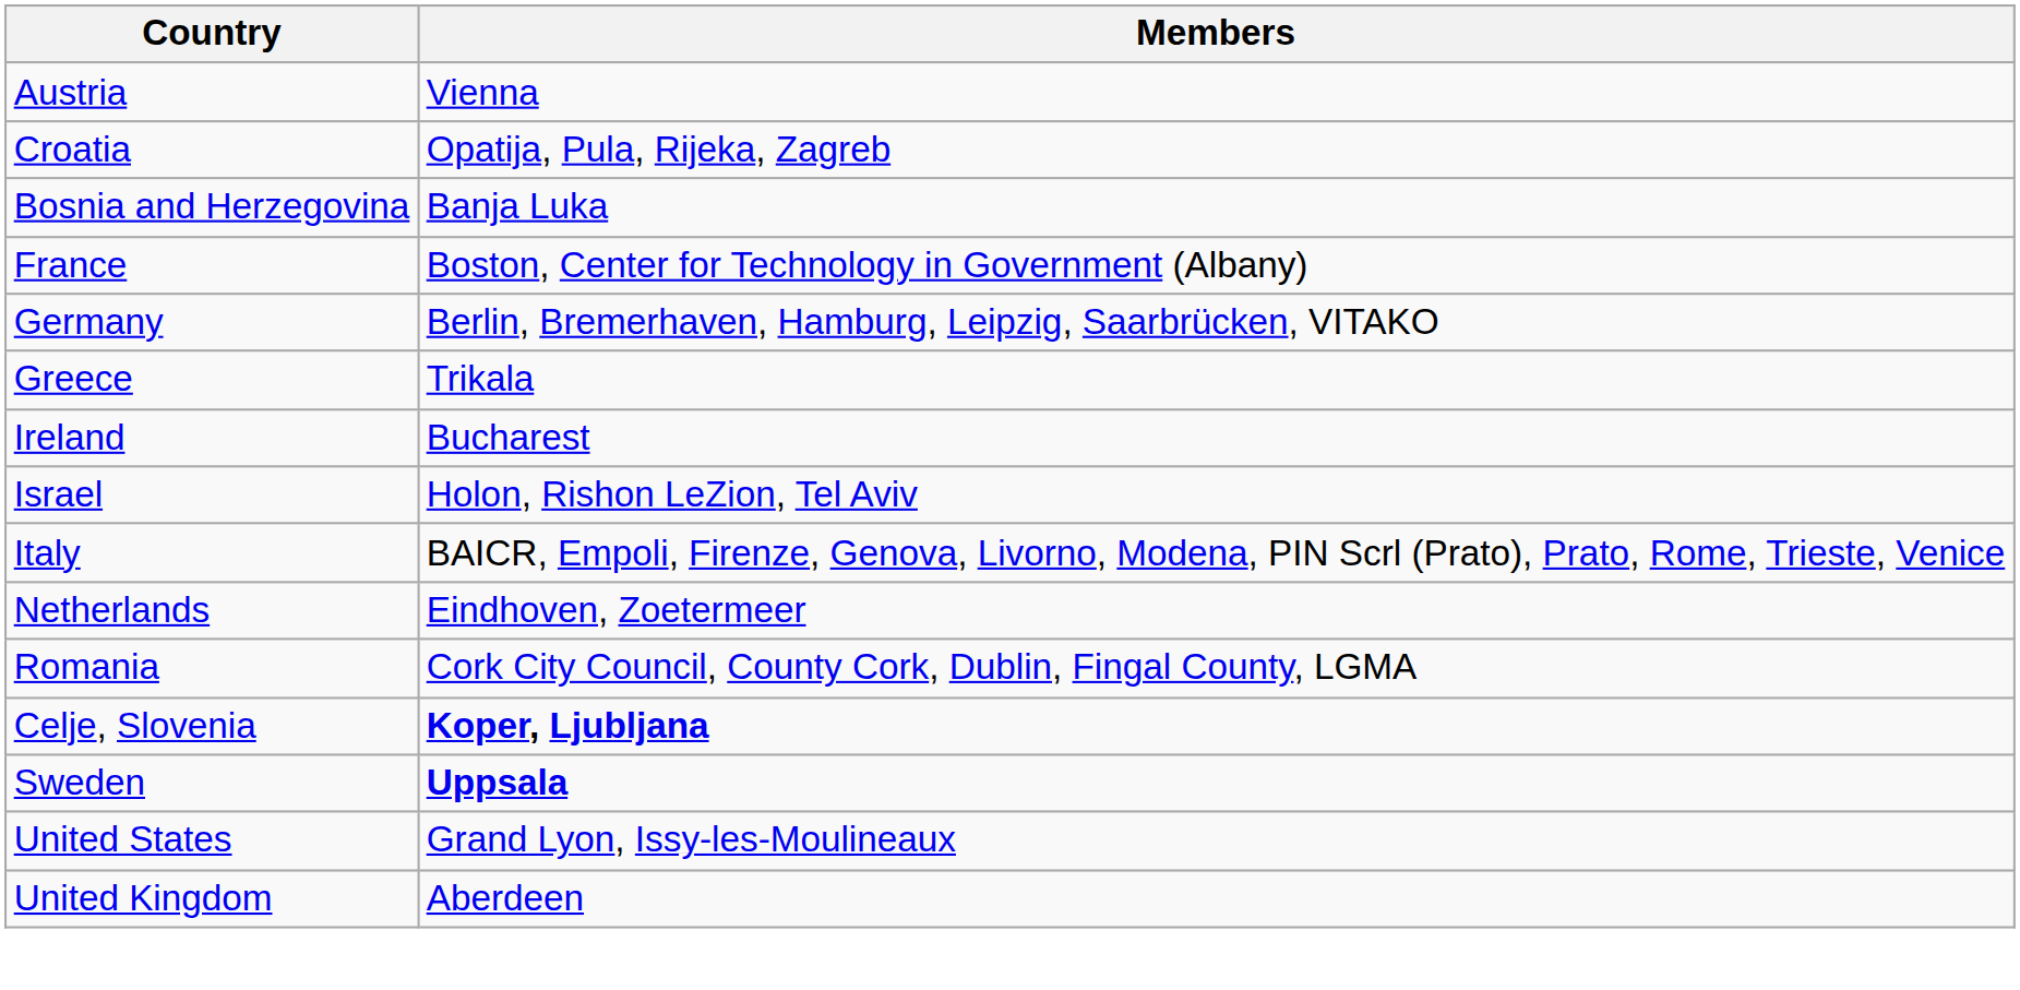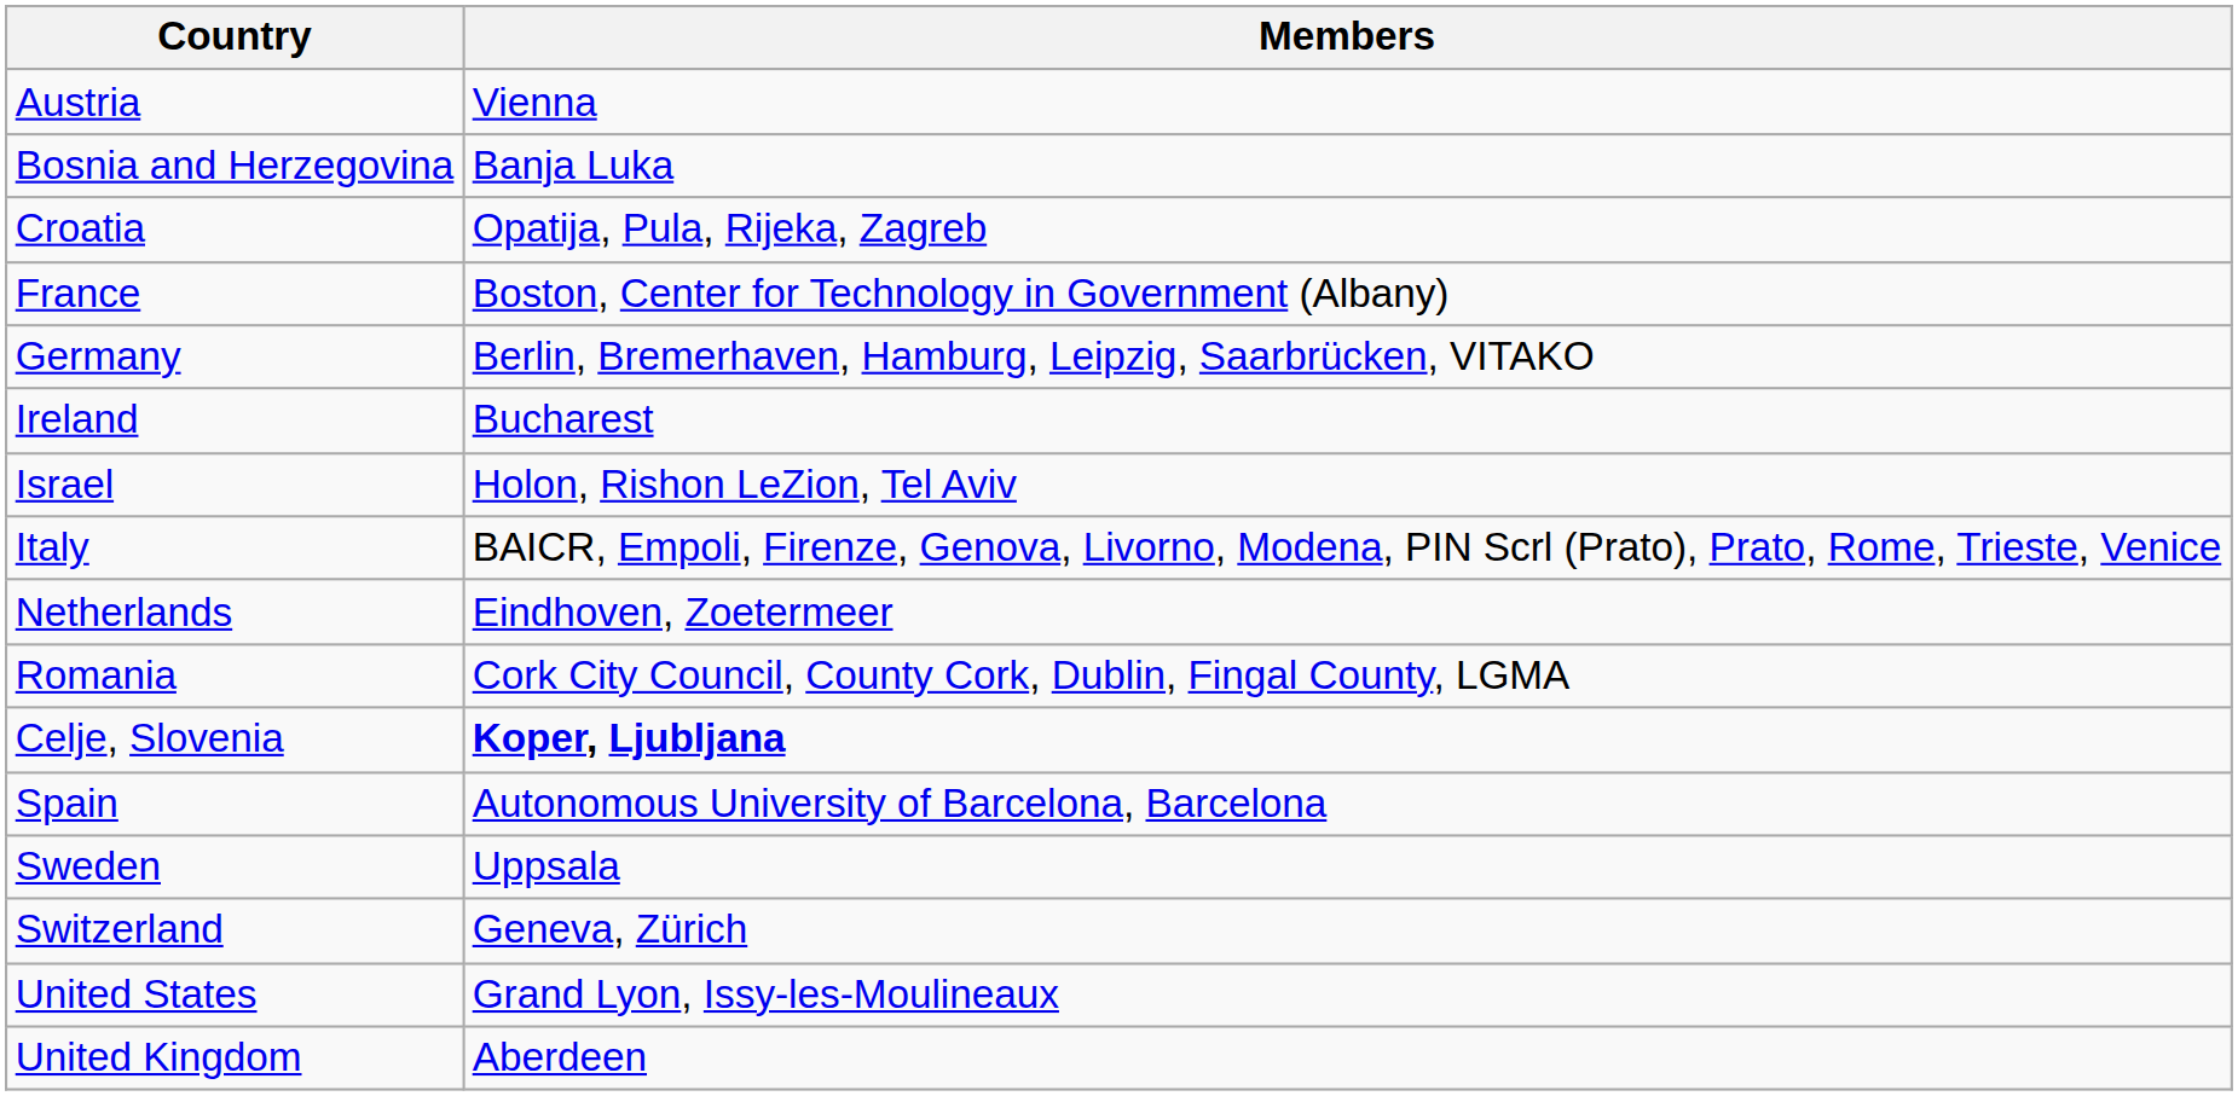rows swapped: Bosnia and Herzegovina <-> Croatia
- row: Greece | Trikala
+ row: Spain | Autonomous University of Barcelona, Barcelona
Sweden | Members: bold -> normal
+ row: Switzerland | Geneva, Zürich
